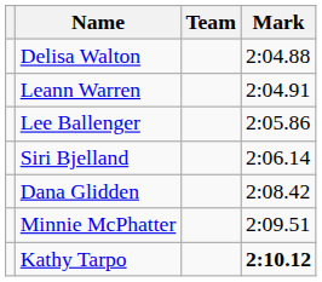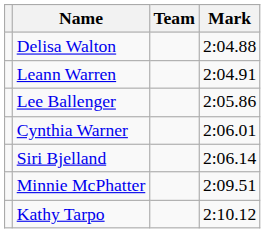+ row: Cynthia Warner | 2:06.01
- row: Dana Glidden | 2:08.42
Kathy Tarpo | Mark: bold -> normal
